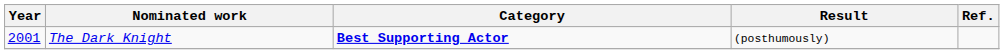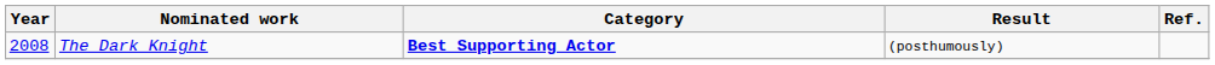The Dark Knight | Year: 2001 -> 2008
